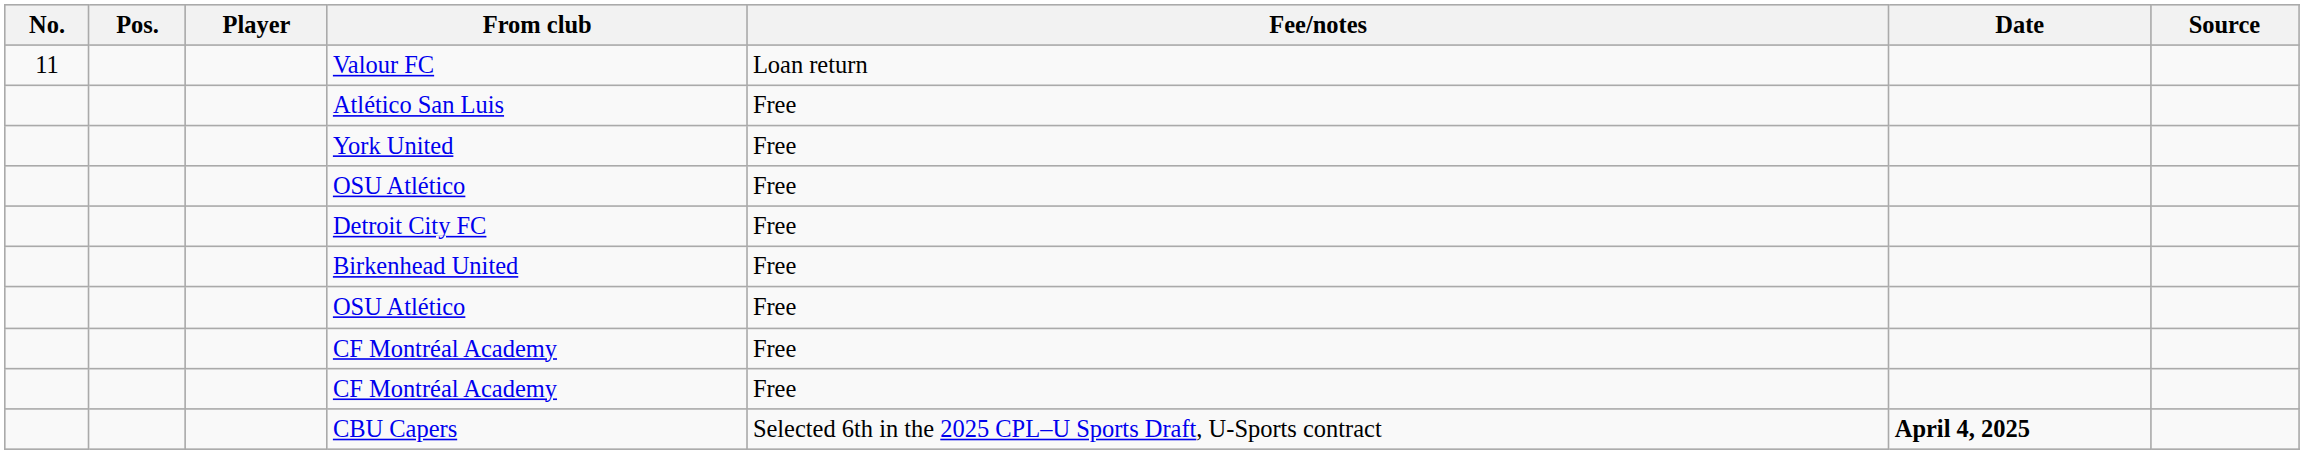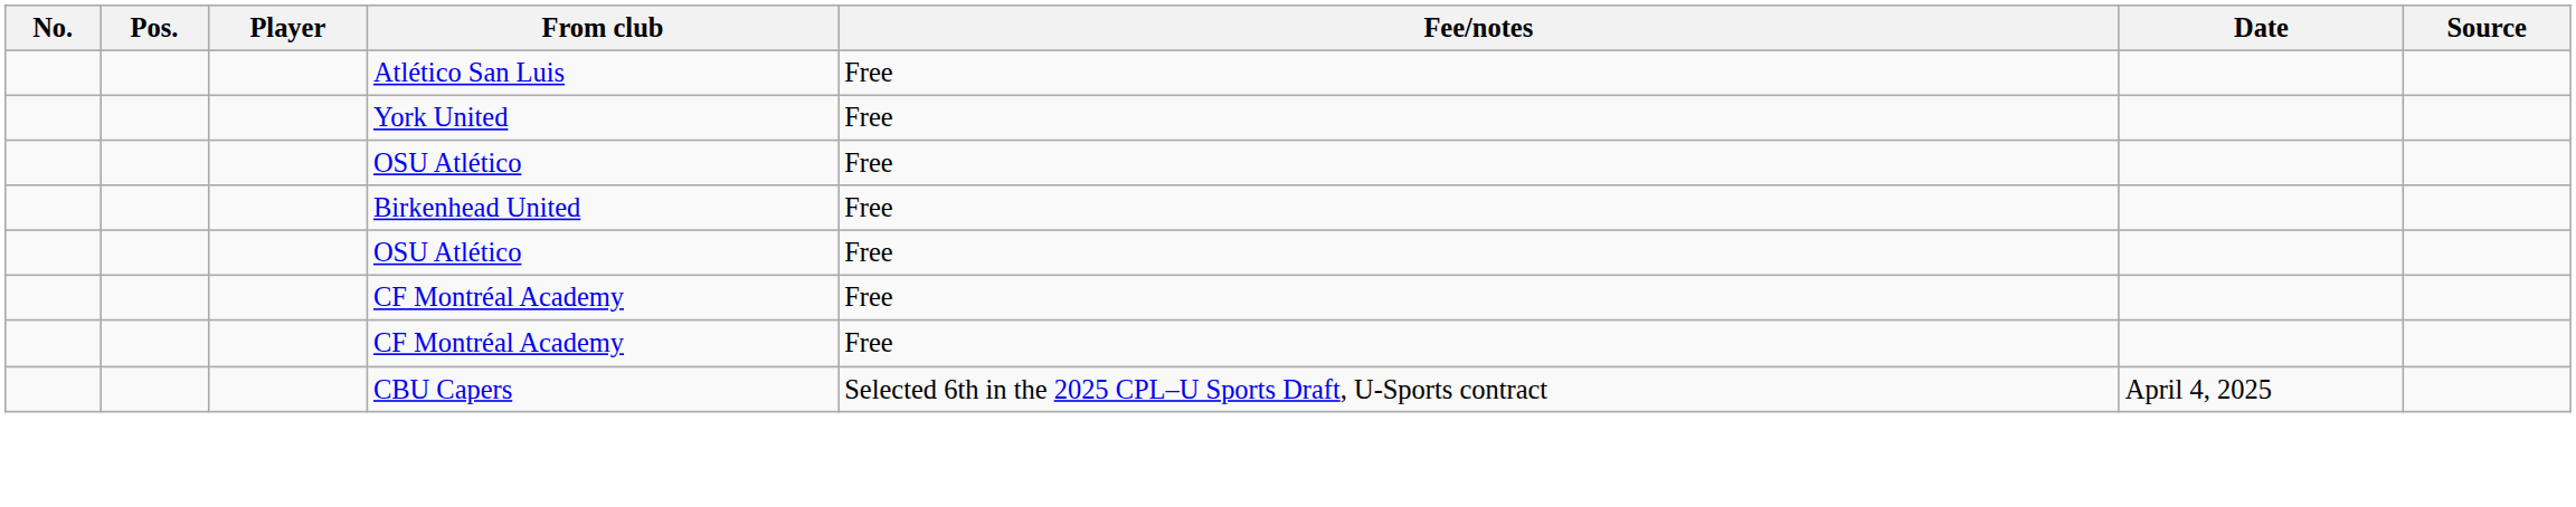- row: 11 | Valour FC | Loan return
- row: Detroit City FC | Free
CBU Capers | Date: bold -> normal
